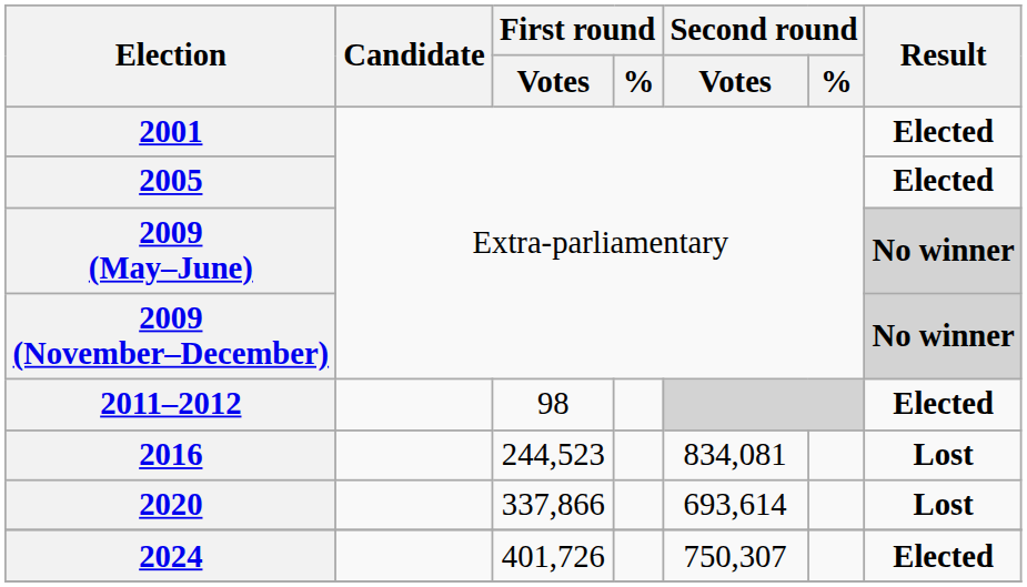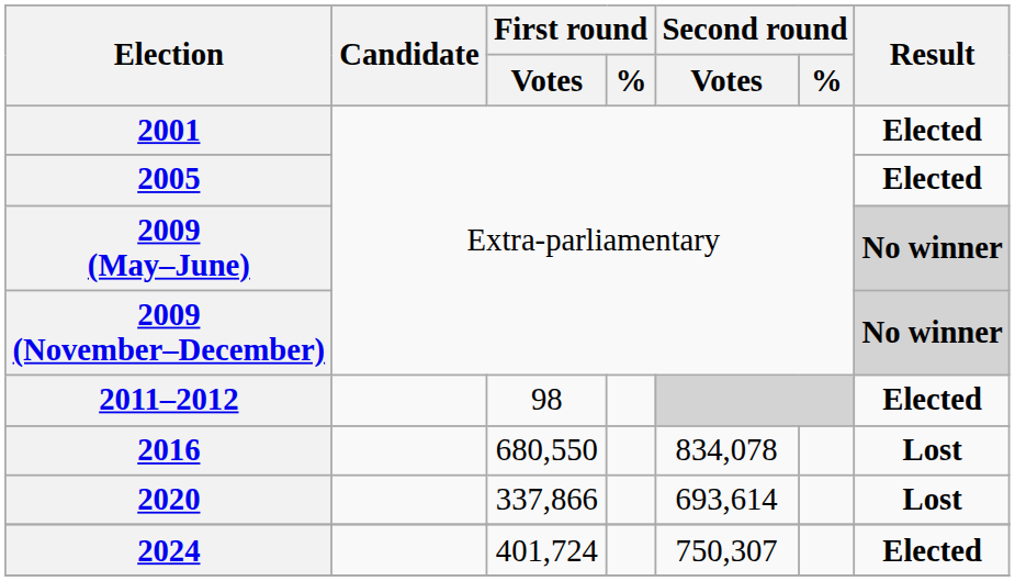2016 | First round / Votes: 244,523 -> 680,550
2016 | Second round / Votes: 834,081 -> 834,078
2024 | First round / Votes: 401,726 -> 401,724
